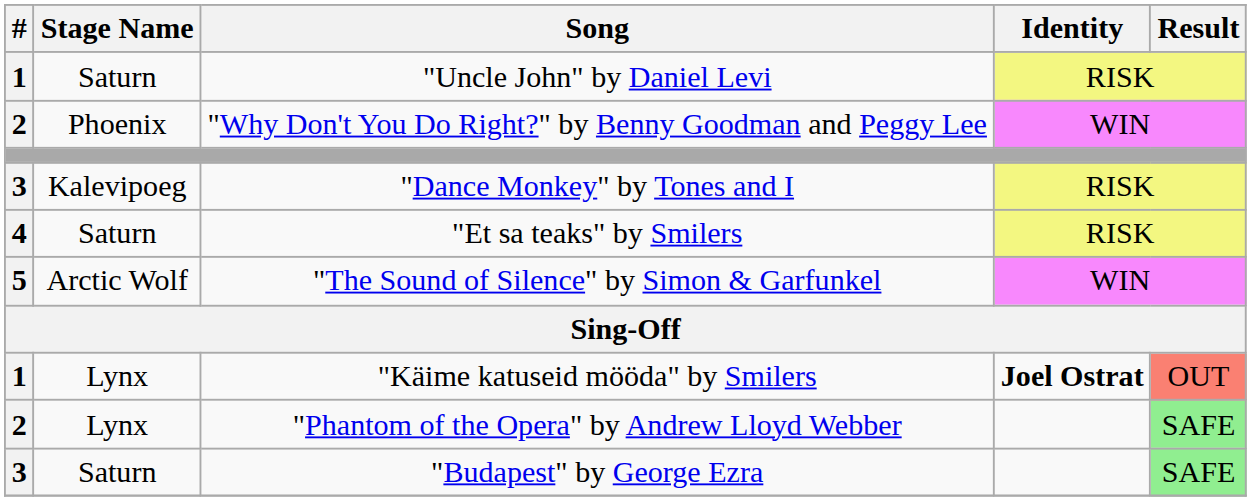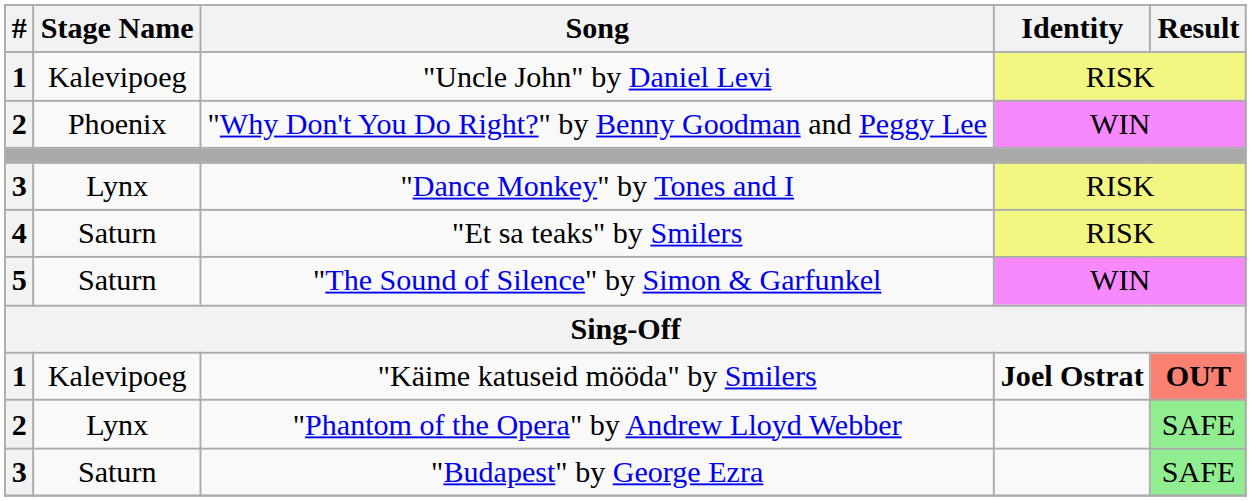"Uncle John" by Daniel Levi | Stage Name: Saturn -> Kalevipoeg
"Dance Monkey" by Tones and I | Stage Name: Kalevipoeg -> Lynx
"The Sound of Silence" by Simon & Garfunkel | Stage Name: Arctic Wolf -> Saturn
"Käime katuseid mööda" by Smilers | Stage Name: Lynx -> Kalevipoeg
"Käime katuseid mööda" by Smilers | Result: normal -> bold
